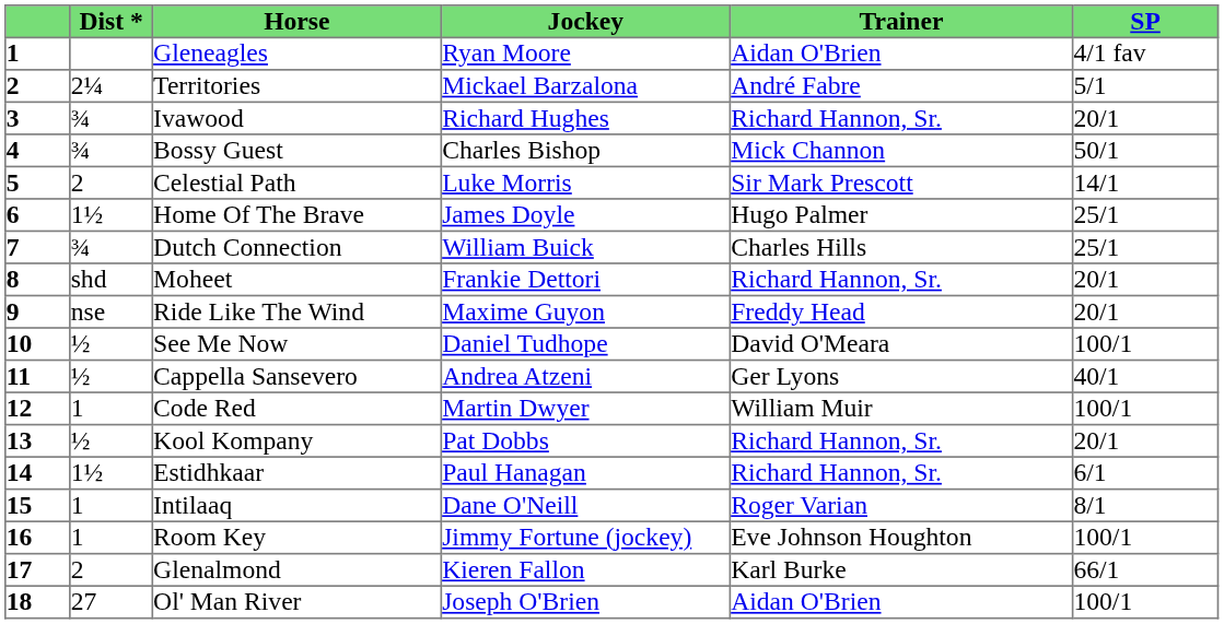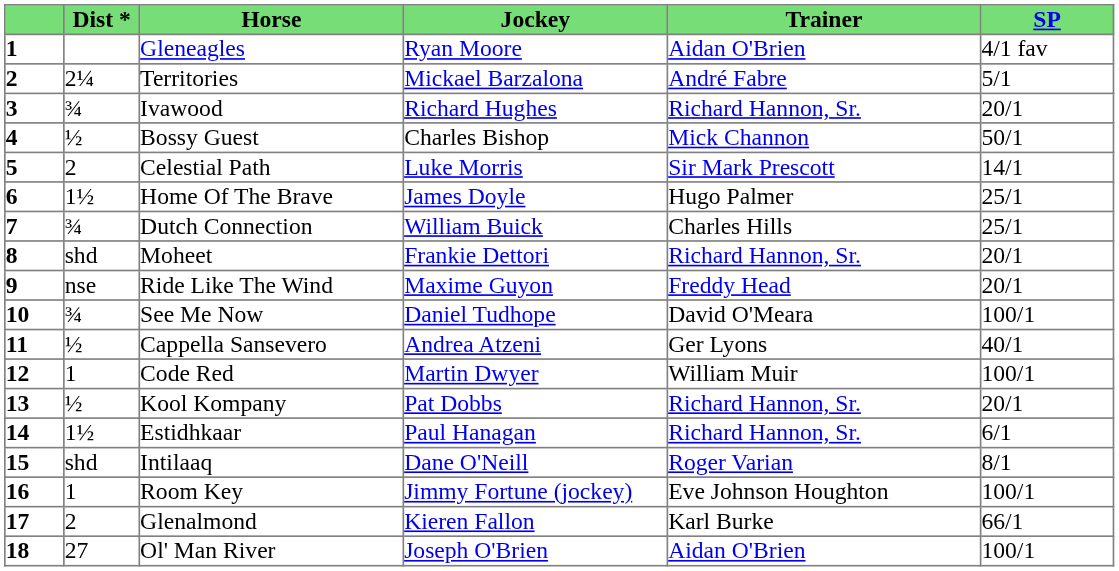Bossy Guest | Dist *: ¾ -> ½
See Me Now | Dist *: ½ -> ¾
Intilaaq | Dist *: 1 -> shd
